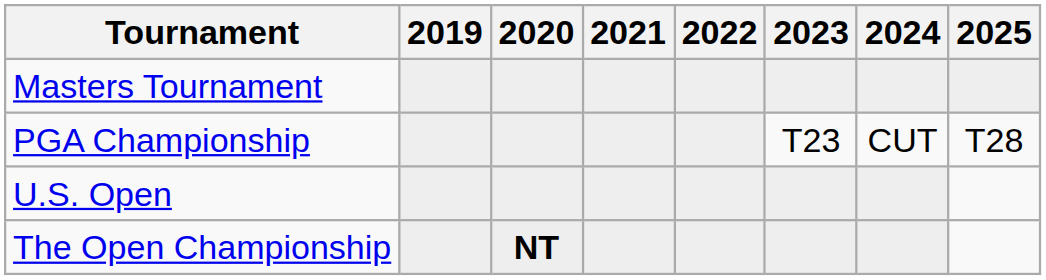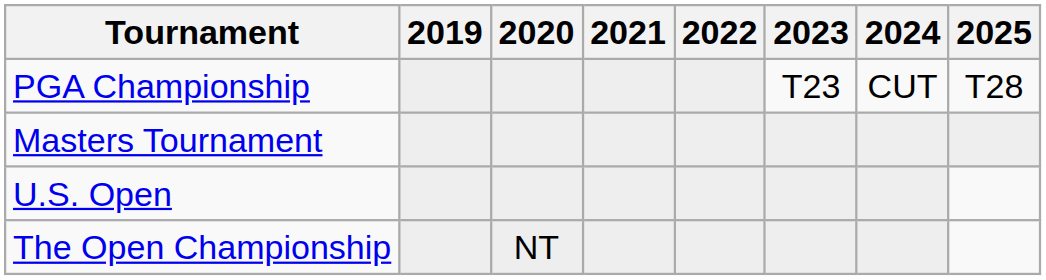rows swapped: Masters Tournament <-> PGA Championship
The Open Championship | 2020: bold -> normal
